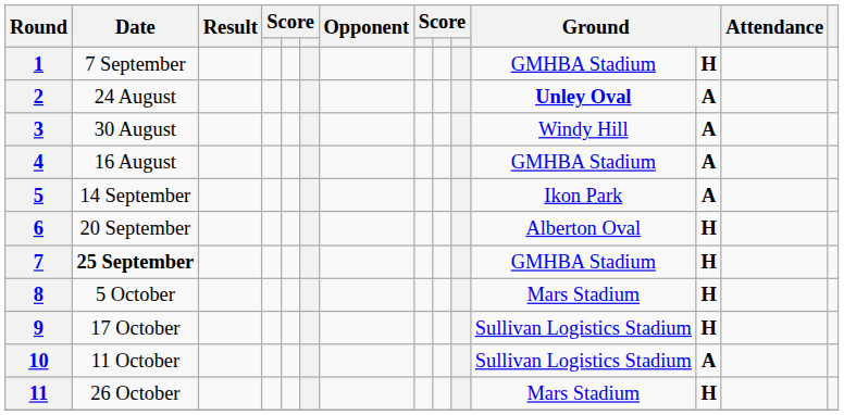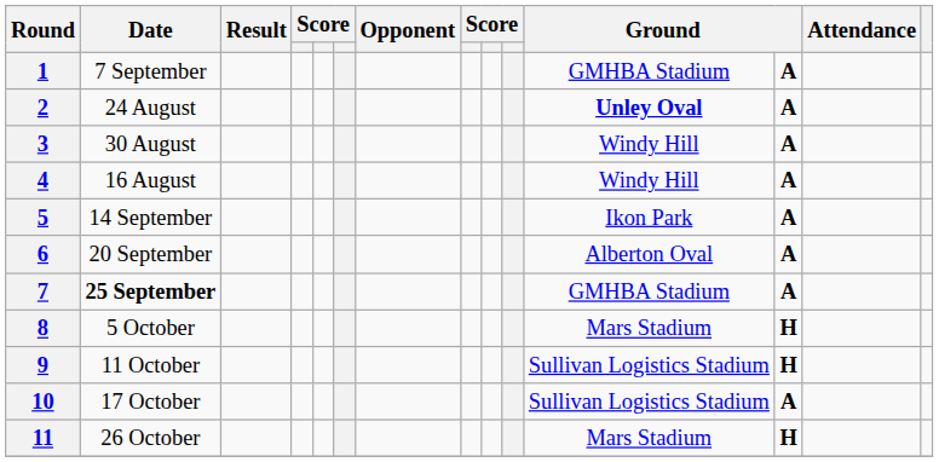1 | column 12: H -> A
4 | column 11: GMHBA Stadium -> Windy Hill
6 | column 12: H -> A
7 | column 12: H -> A
9 | Date: 17 October -> 11 October
10 | Date: 11 October -> 17 October
